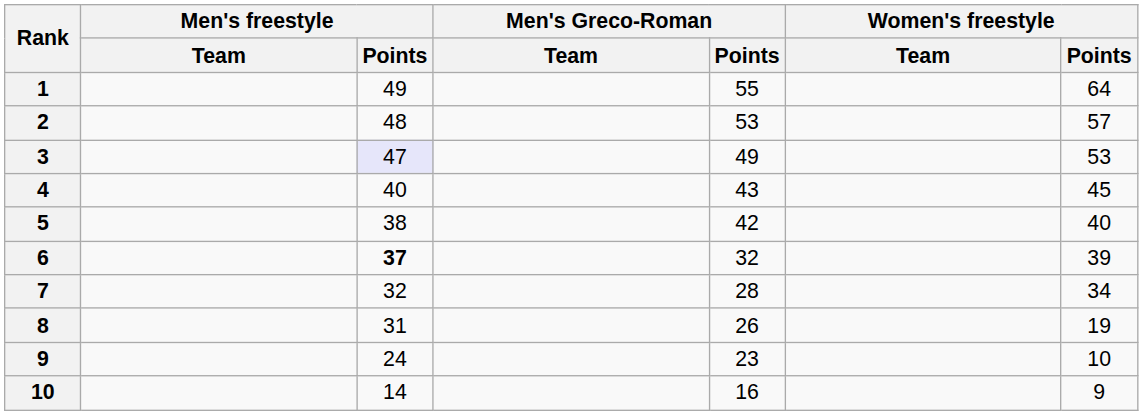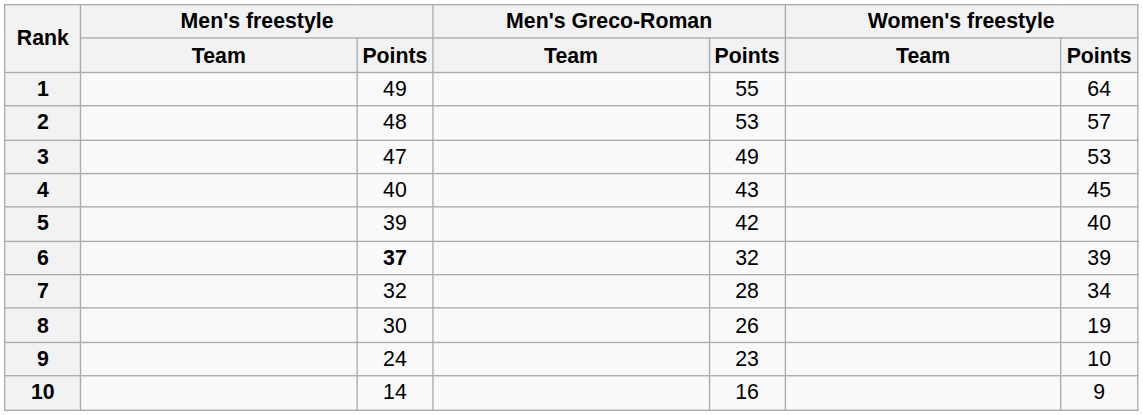3 | Men's freestyle / Points: lavender background -> no background
5 | Men's freestyle / Points: 38 -> 39
8 | Men's freestyle / Points: 31 -> 30
